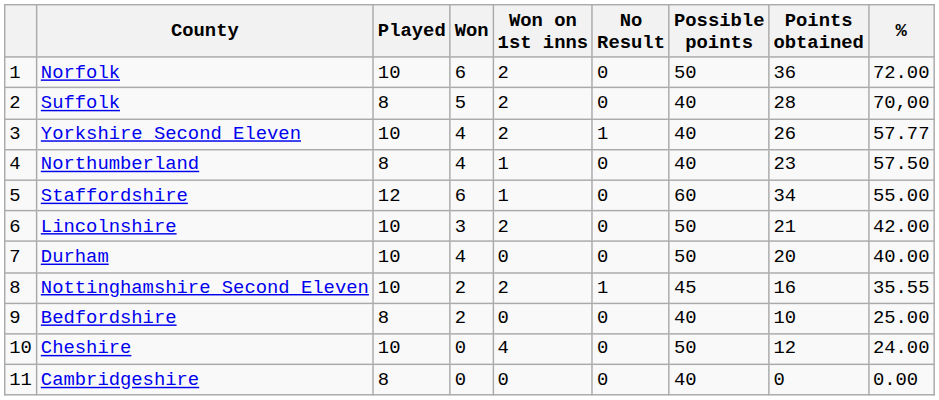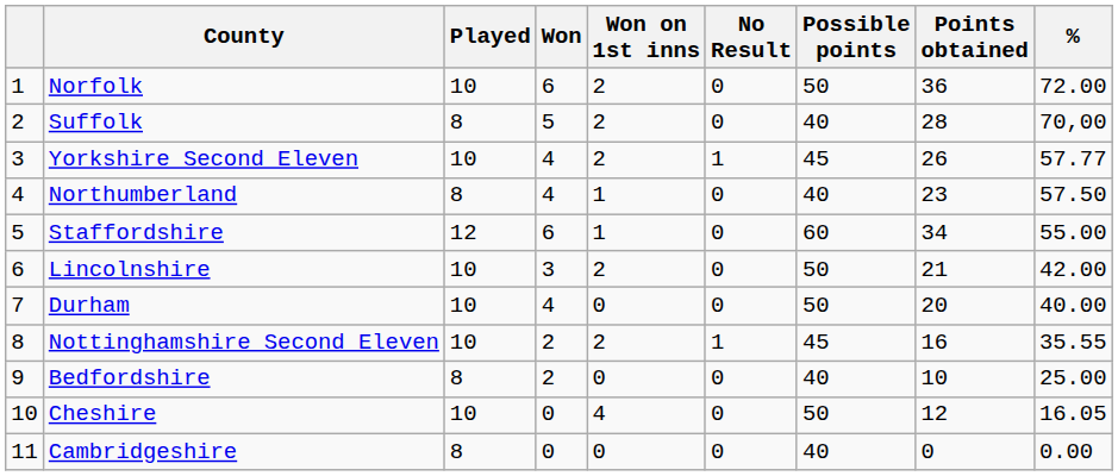Yorkshire Second Eleven | Possible points: 40 -> 45
Cheshire | %: 24.00 -> 16.05
